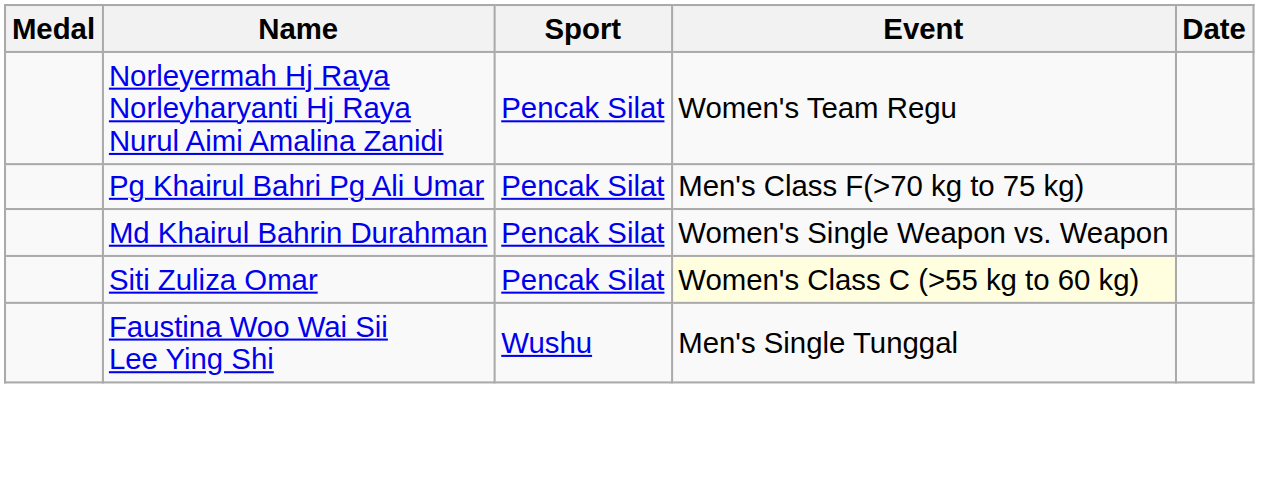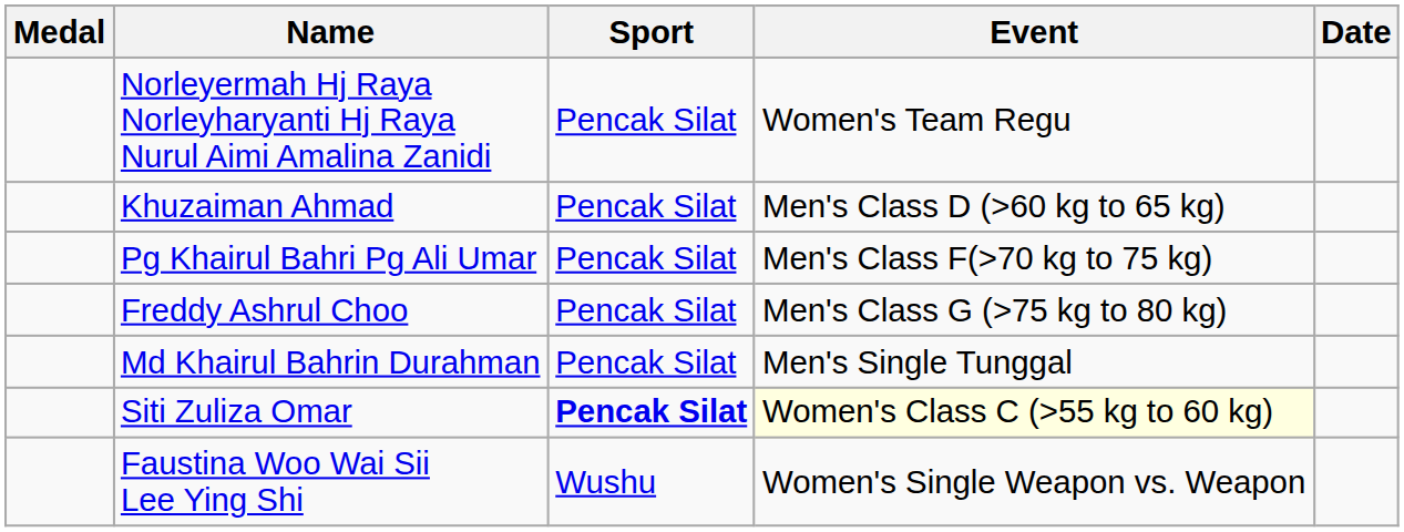+ row: Khuzaiman Ahmad | Pencak Silat | Men's Class D (>60 kg to 65 kg)
+ row: Freddy Ashrul Choo | Pencak Silat | Men's Class G (>75 kg to 80 kg)
Md Khairul Bahrin Durahman | Event: Women's Single Weapon vs. Weapon -> Men's Single Tunggal
Siti Zuliza Omar | Sport: normal -> bold
Faustina Woo Wai Sii Lee Ying Shi | Event: Men's Single Tunggal -> Women's Single Weapon vs. Weapon
